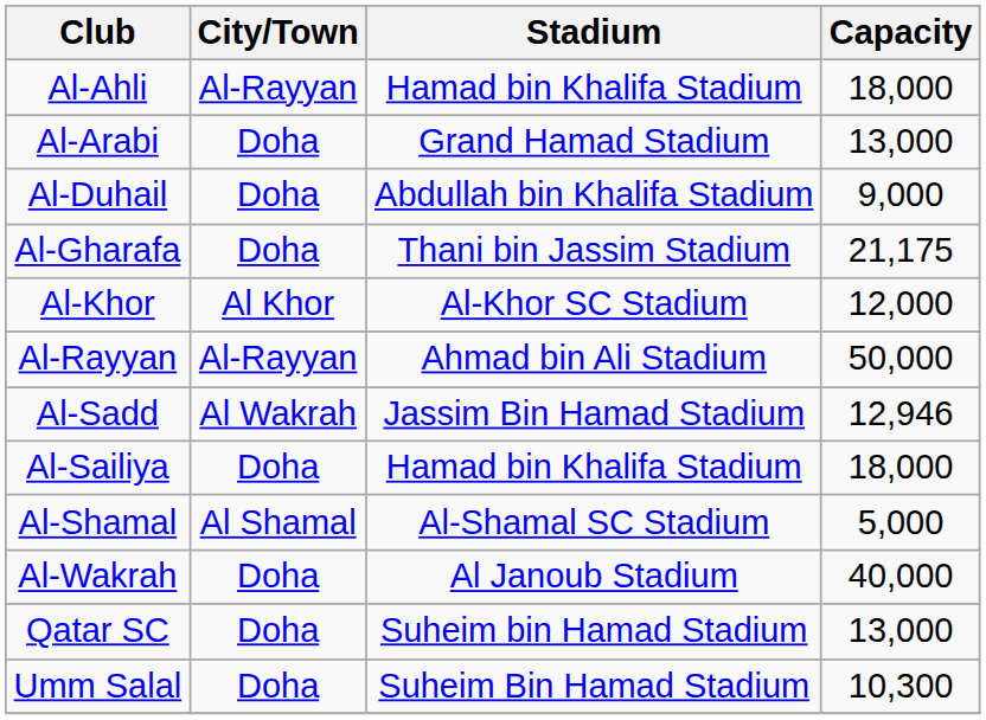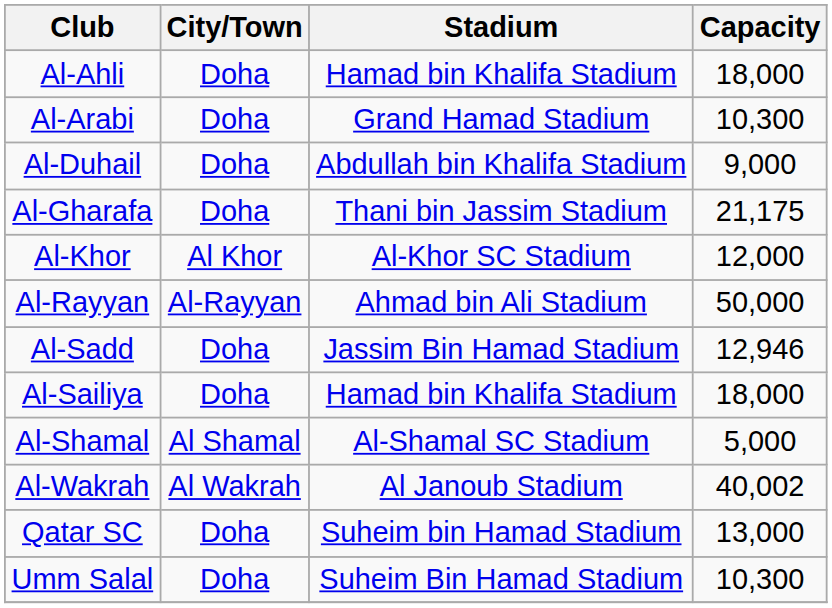Al-Ahli | City/Town: Al-Rayyan -> Doha
Al-Arabi | Capacity: 13,000 -> 10,300
Al-Sadd | City/Town: Al Wakrah -> Doha
Al-Wakrah | City/Town: Doha -> Al Wakrah
Al-Wakrah | Capacity: 40,000 -> 40,002
